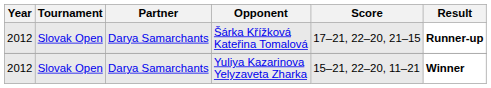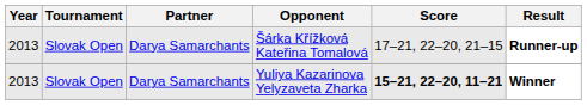Šárka Křížková Kateřina Tomalová | Year: 2012 -> 2013
Yuliya Kazarinova Yelyzaveta Zharka | Year: 2012 -> 2013
Yuliya Kazarinova Yelyzaveta Zharka | Score: normal -> bold
